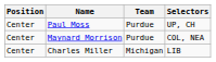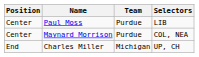Paul Moss | Selectors: UP, CH -> LIB
Charles Miller | Position: Center -> End
Charles Miller | Selectors: LIB -> UP, CH
